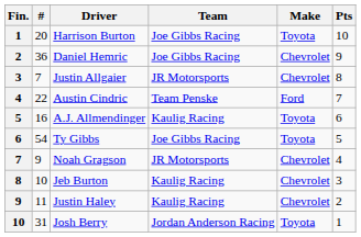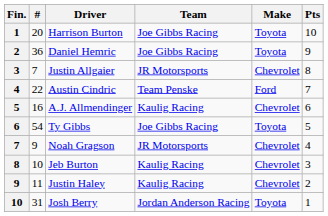Daniel Hemric | Make: Chevrolet -> Toyota
A.J. Allmendinger | Make: Toyota -> Chevrolet
